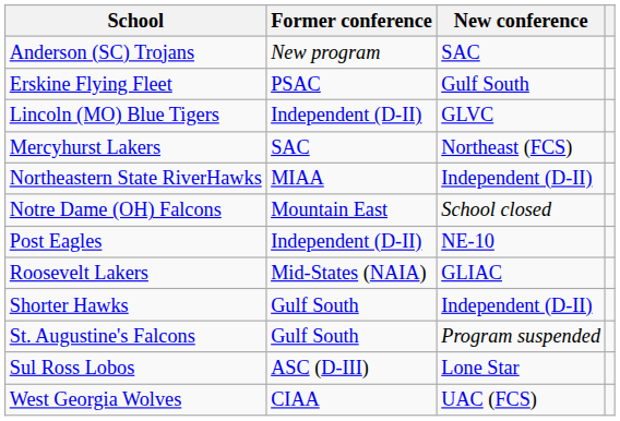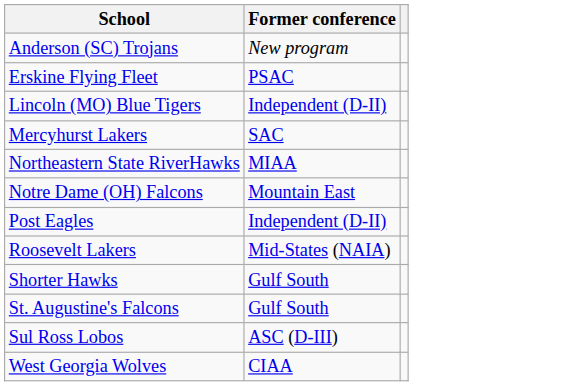- column: New conference | SAC | Gulf South | GLVC | Northeast (FCS) | Independent (D-II) | School closed | NE-10 | GLIAC | Independent (D-II) | Program suspended | Lone Star | UAC (FCS)
